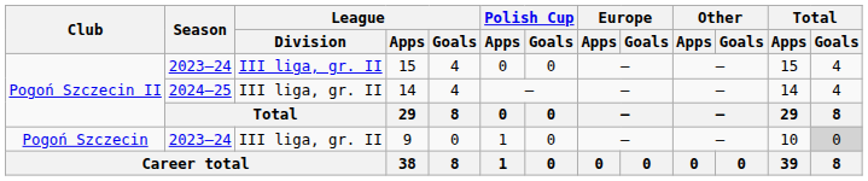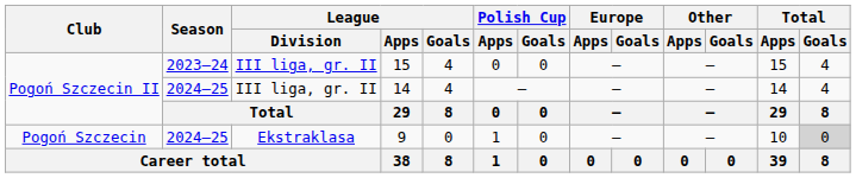9 | Season: 2023–24 -> 2024–25
9 | League / Division: III liga, gr. II -> Ekstraklasa
